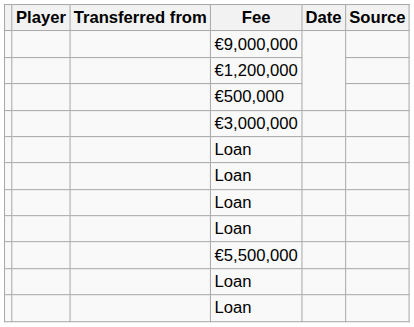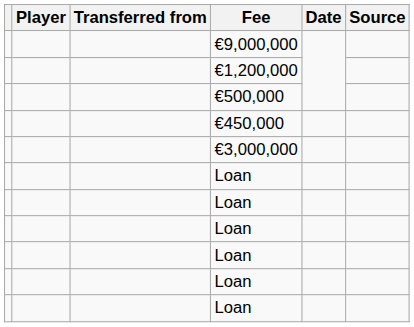+ row: €450,000
- row: €5,500,000
